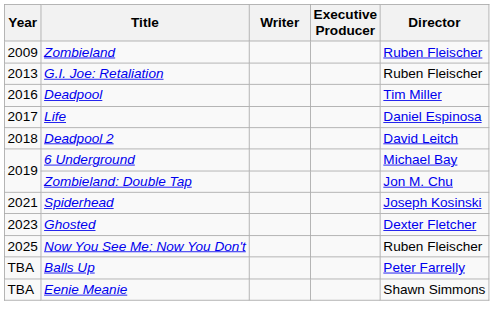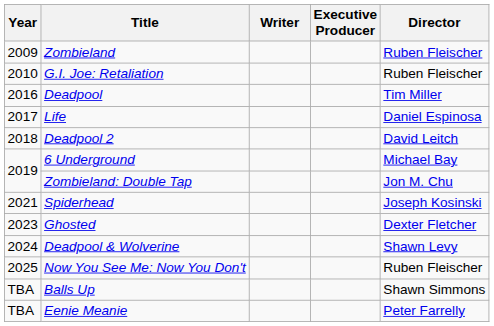G.I. Joe: Retaliation | Year: 2013 -> 2010
+ row: 2024 | Deadpool & Wolverine | Shawn Levy
Balls Up | Director: Peter Farrelly -> Shawn Simmons
Eenie Meanie | Director: Shawn Simmons -> Peter Farrelly
